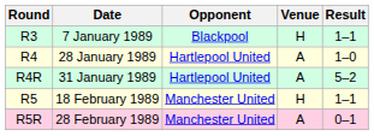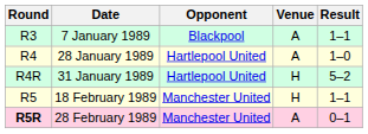7 January 1989 | Venue: H -> A
31 January 1989 | Venue: A -> H
28 February 1989 | Round: normal -> bold
